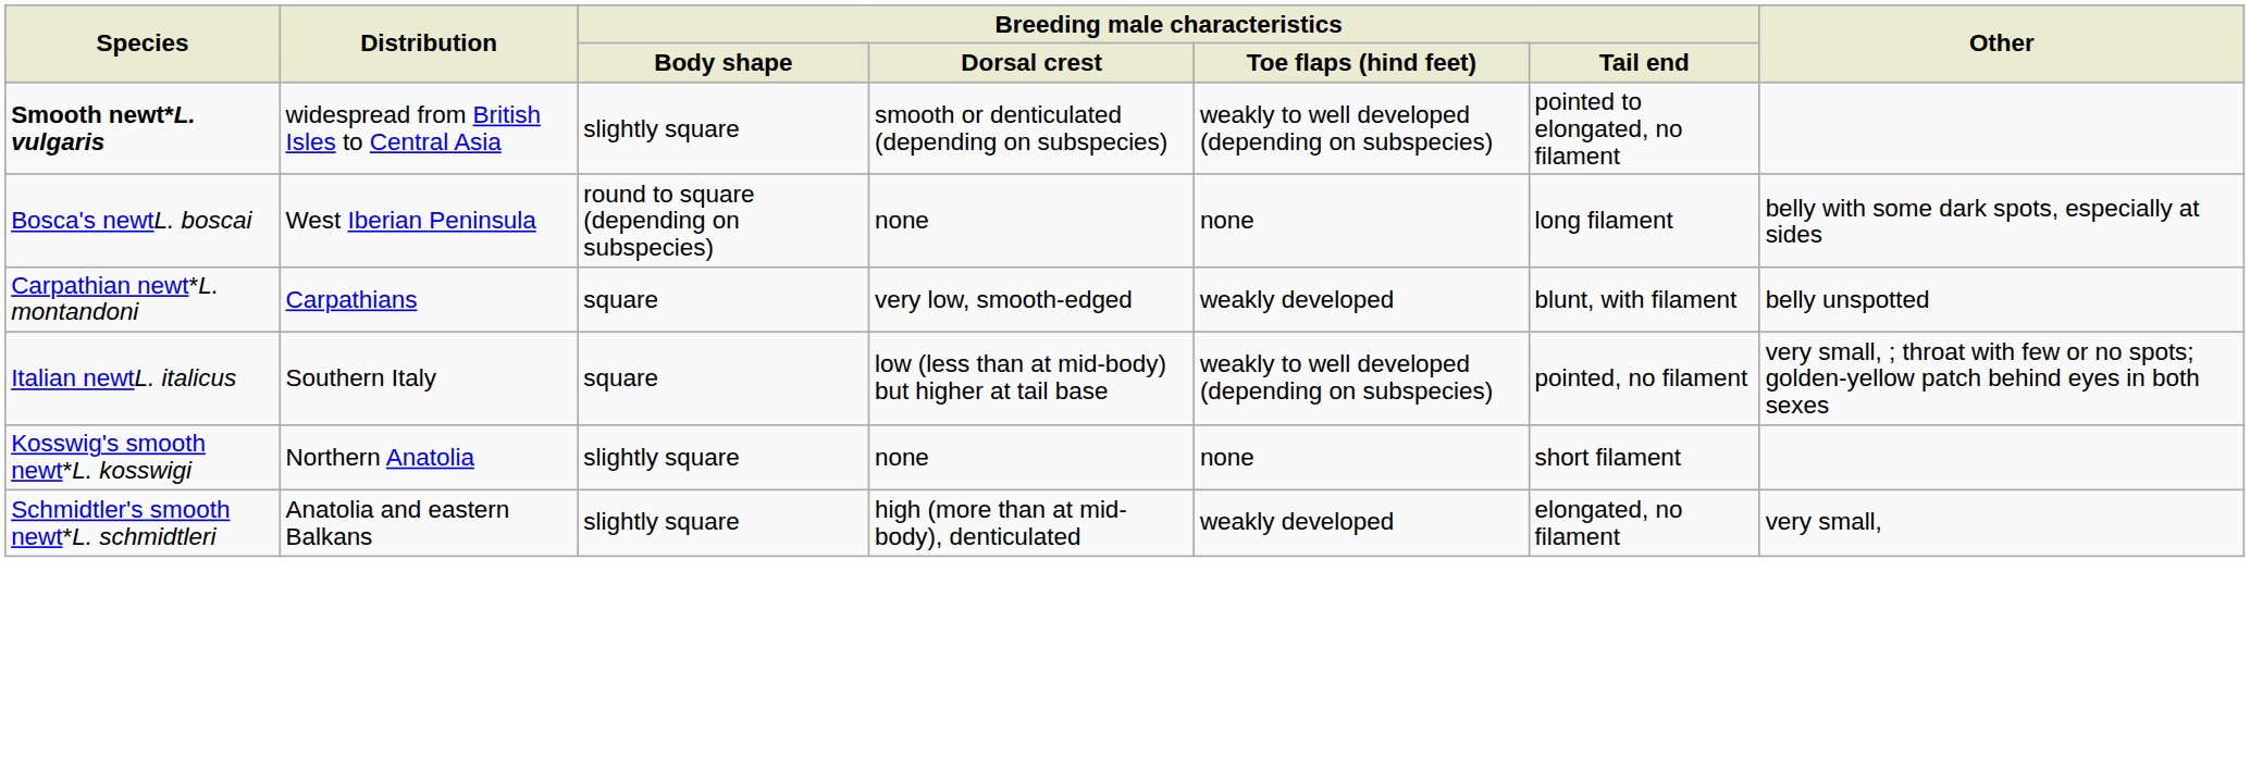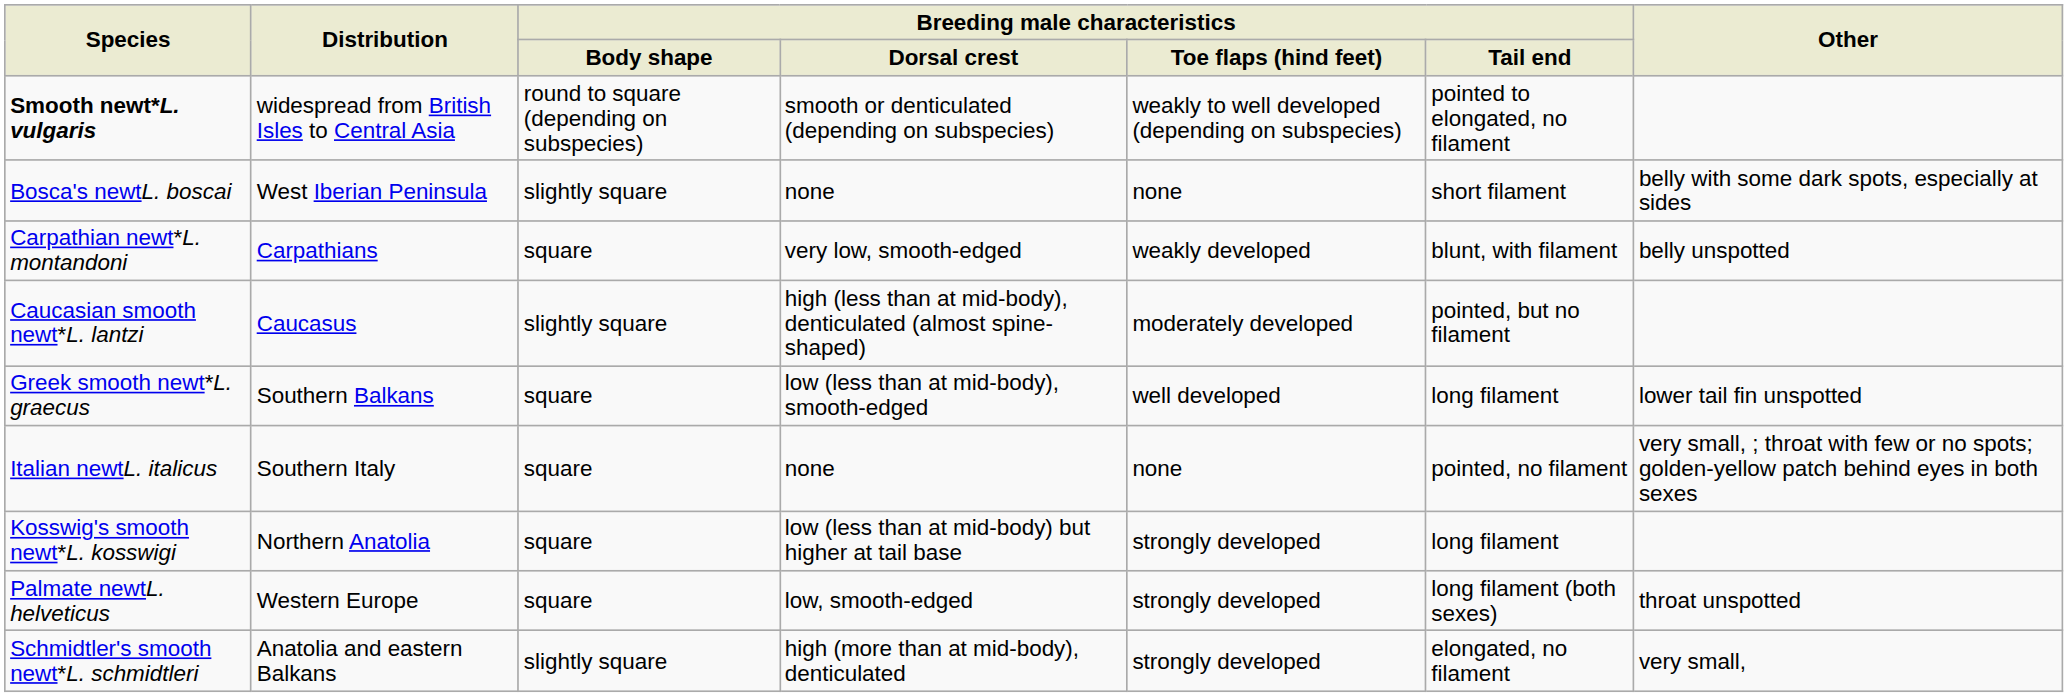Smooth newt*L. vulgaris | Breeding male characteristics / Body shape: slightly square -> round to square (depending on subspecies)
Bosca's newtL. boscai | Breeding male characteristics / Body shape: round to square (depending on subspecies) -> slightly square
Bosca's newtL. boscai | Breeding male characteristics / Tail end: long filament -> short filament
+ row: Caucasian smooth newt*L. lantzi | Caucasus | slightly square | high (less than at mid-body), denticulated (almost spine-shaped) | moderately developed | pointed, but no filament
+ row: Greek smooth newt*L. graecus | Southern Balkans | square | low (less than at mid-body), smooth-edged | well developed | long filament | lower tail fin unspotted
Italian newtL. italicus | Breeding male characteristics / Dorsal crest: low (less than at mid-body) but higher at tail base -> none
Italian newtL. italicus | Breeding male characteristics / Toe flaps (hind feet): weakly to well developed (depending on subspecies) -> none
Kosswig's smooth newt*L. kosswigi | Breeding male characteristics / Body shape: slightly square -> square
Kosswig's smooth newt*L. kosswigi | Breeding male characteristics / Dorsal crest: none -> low (less than at mid-body) but higher at tail base
Kosswig's smooth newt*L. kosswigi | Breeding male characteristics / Toe flaps (hind feet): none -> strongly developed
Kosswig's smooth newt*L. kosswigi | Breeding male characteristics / Tail end: short filament -> long filament
+ row: Palmate newtL. helveticus | Western Europe | square | low, smooth-edged | strongly developed | long filament (both sexes) | throat unspotted
Schmidtler's smooth newt*L. schmidtleri | Breeding male characteristics / Toe flaps (hind feet): weakly developed -> strongly developed
